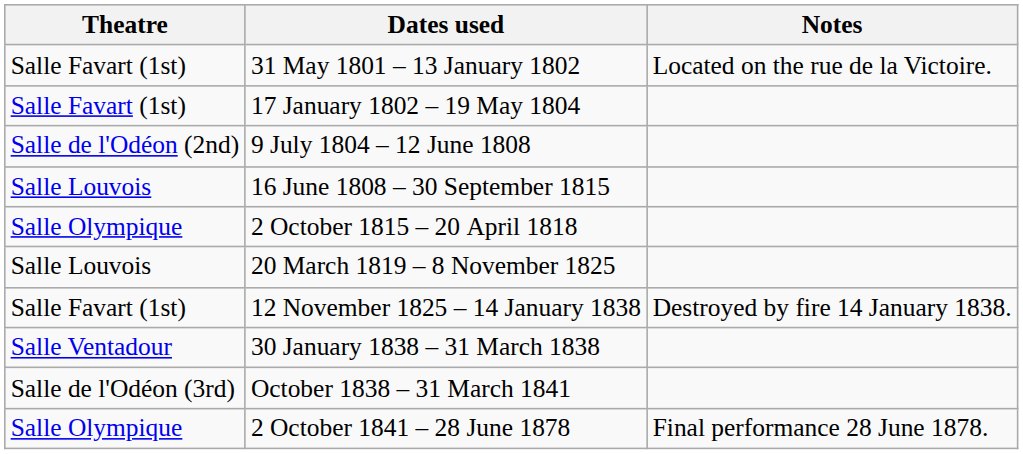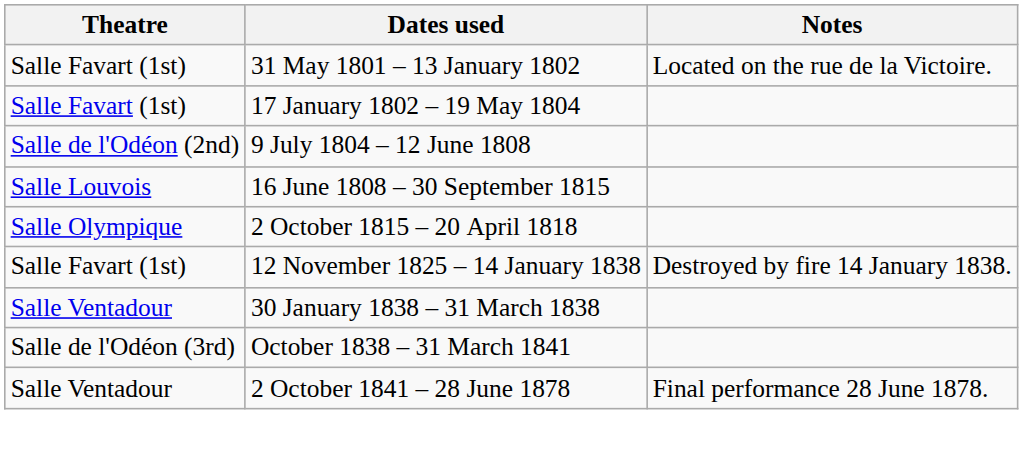- row: Salle Louvois | 20 March 1819 – 8 November 1825
2 October 1841 – 28 June 1878 | Theatre: Salle Olympique -> Salle Ventadour
